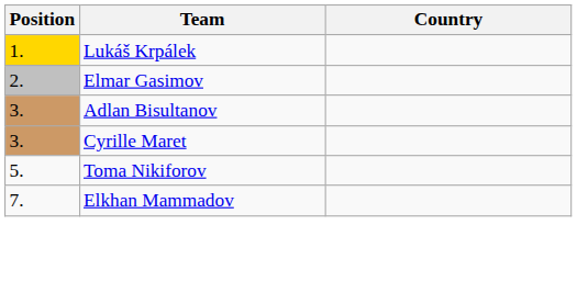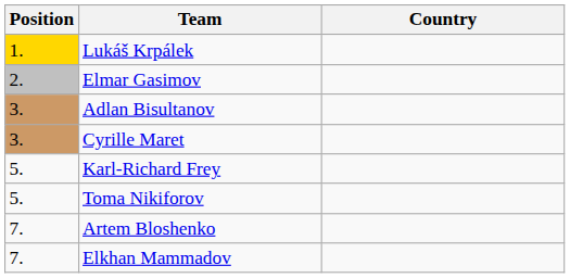+ row: 5. | Karl-Richard Frey
+ row: 7. | Artem Bloshenko
